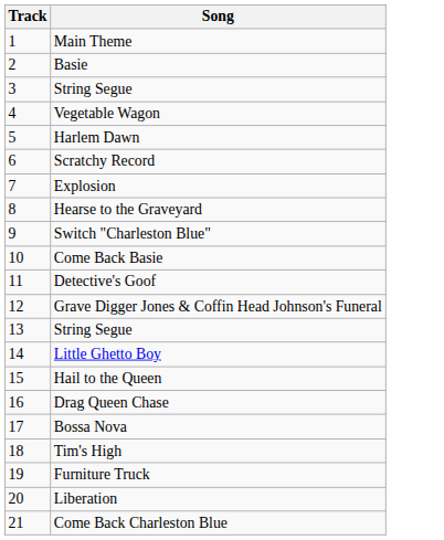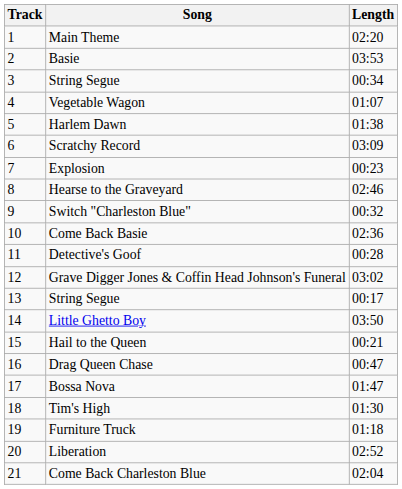+ column: Length | 02:20 | 03:53 | 00:34 | 01:07 | 01:38 | 03:09 | 00:23 | 02:46 | 00:32 | 02:36 | 00:28 | 03:02 | 00:17 | 03:50 | 00:21 | 00:47 | 01:47 | 01:30 | 01:18 | 02:52 | 02:04
